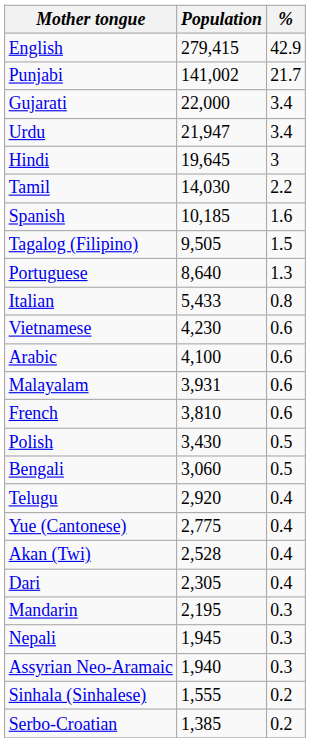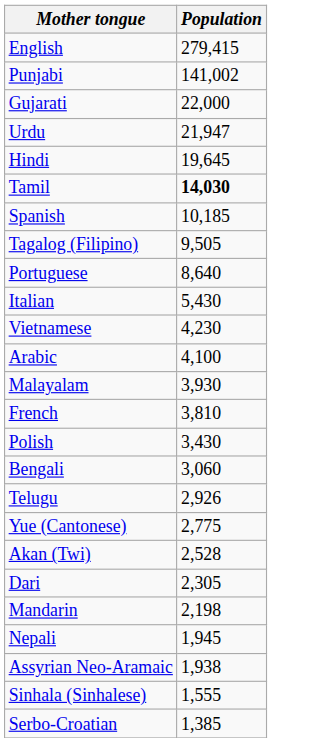- column: % | 42.9 | 21.7 | 3.4 | 3.4 | 3 | 2.2 | 1.6 | 1.5 | 1.3 | 0.8 | 0.6 | 0.6 | 0.6 | 0.6 | 0.5 | 0.5 | 0.4 | 0.4 | 0.4 | 0.4 | 0.3 | 0.3 | 0.3 | 0.2 | 0.2
Tamil | Population: normal -> bold
Italian | Population: 5,433 -> 5,430
Malayalam | Population: 3,931 -> 3,930
Telugu | Population: 2,920 -> 2,926
Mandarin | Population: 2,195 -> 2,198
Assyrian Neo-Aramaic | Population: 1,940 -> 1,938
